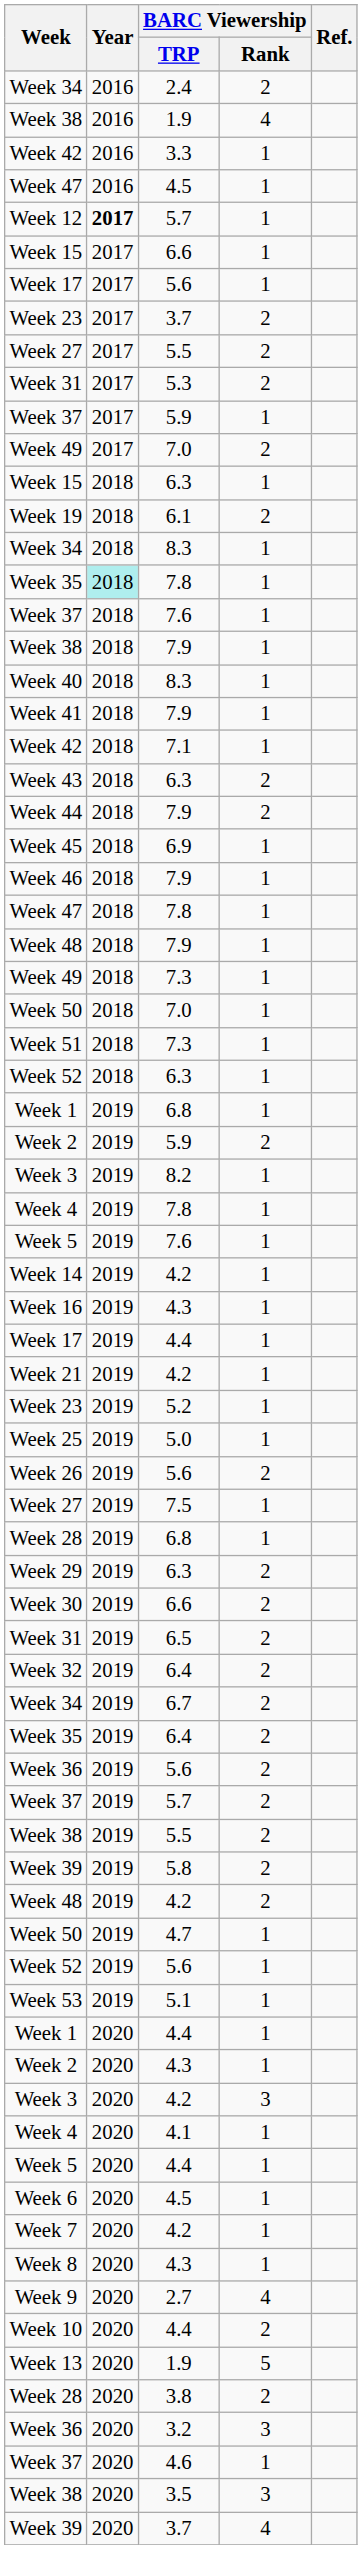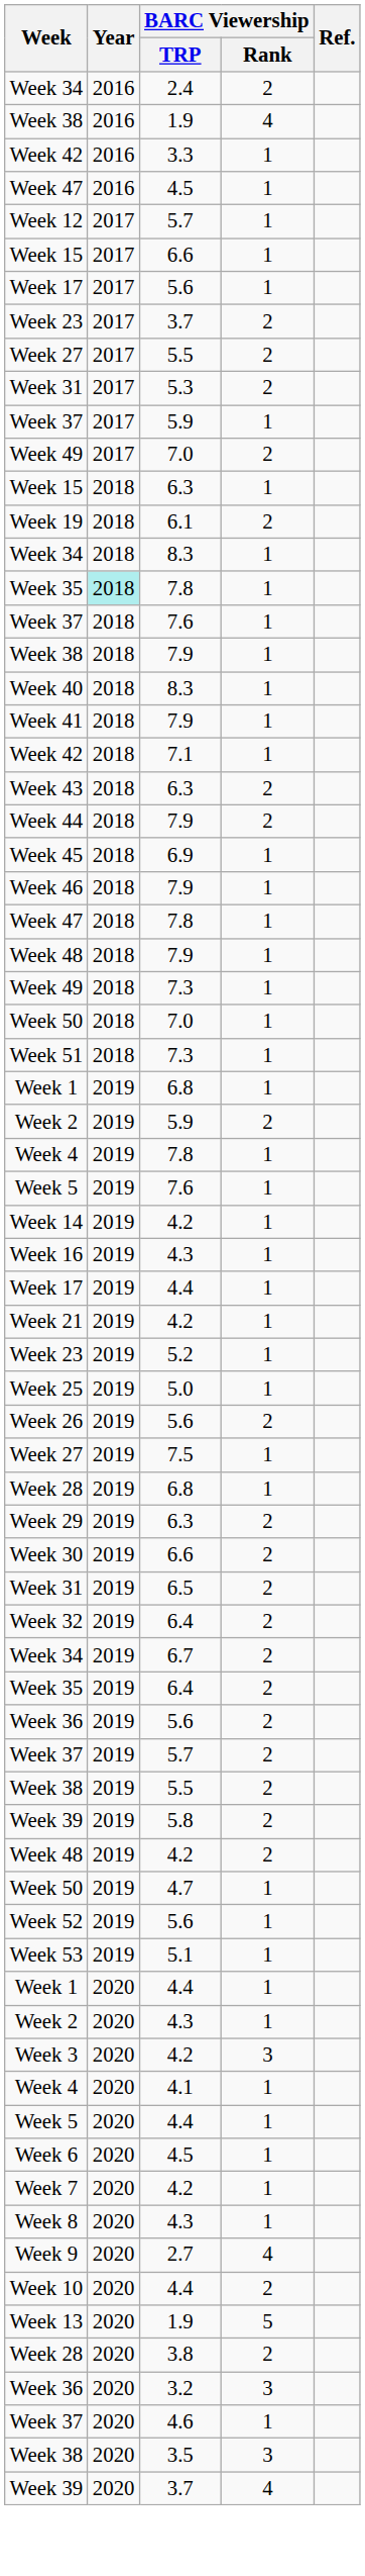Week 12 | Year: bold -> normal
- row: Week 52 | 2018 | 6.3 | 1
- row: Week 3 | 2019 | 8.2 | 1
